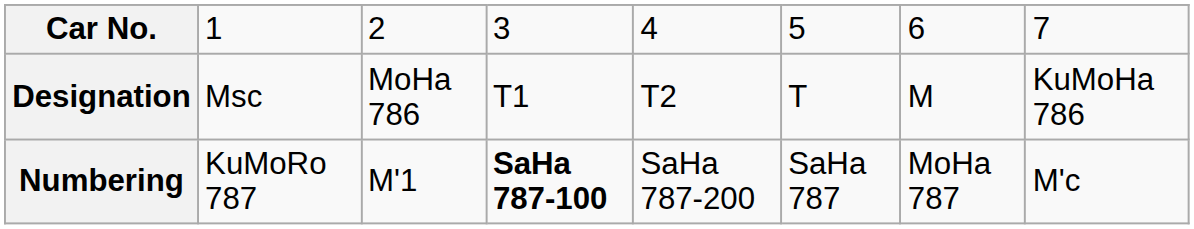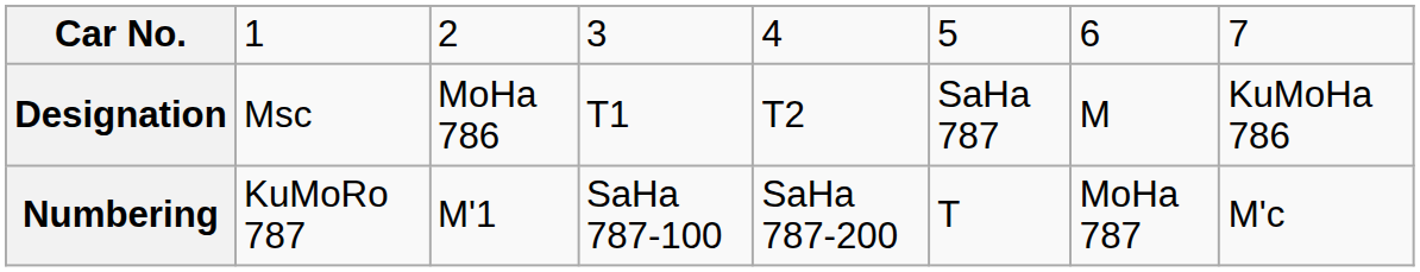Designation | column 6: T -> SaHa 787
Numbering | column 4: bold -> normal
Numbering | column 6: SaHa 787 -> T
